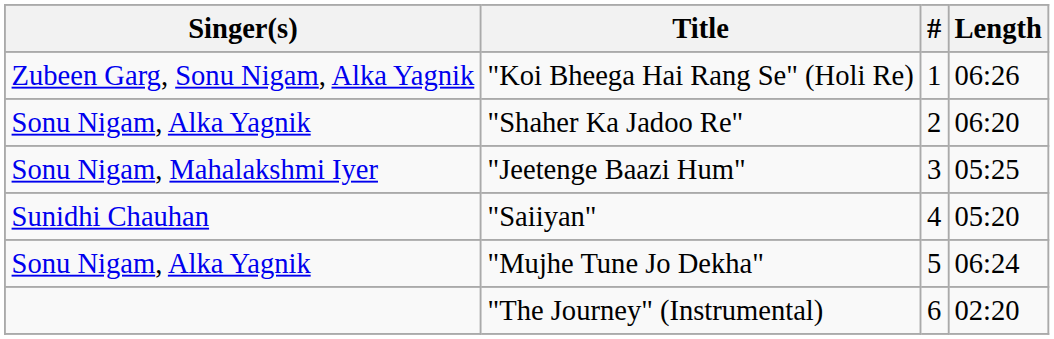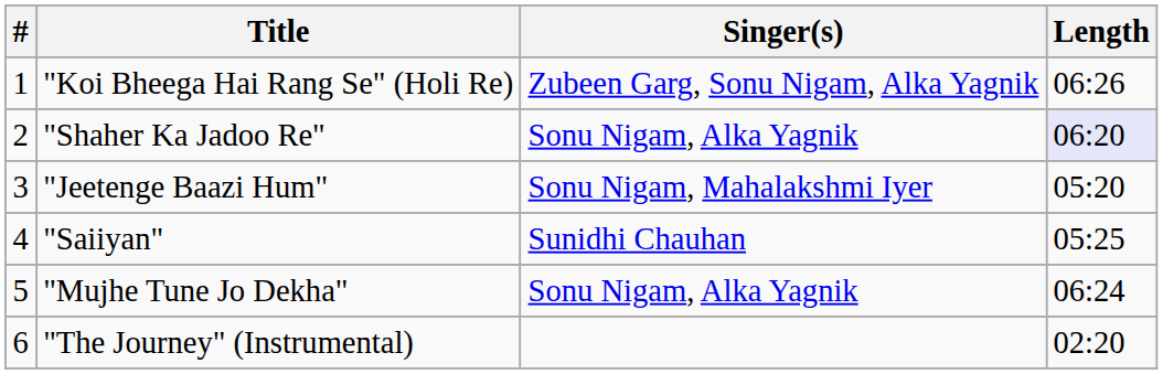columns swapped: # <-> Singer(s)
"Shaher Ka Jadoo Re" | Length: no background -> lavender background
"Jeetenge Baazi Hum" | Length: 05:25 -> 05:20
"Saiiyan" | Length: 05:20 -> 05:25
